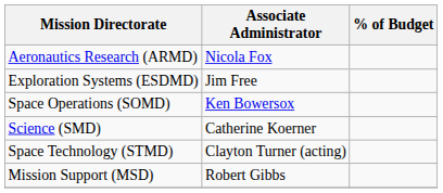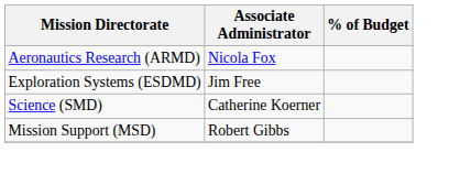- row: Space Operations (SOMD) | Ken Bowersox
- row: Space Technology (STMD) | Clayton Turner (acting)
